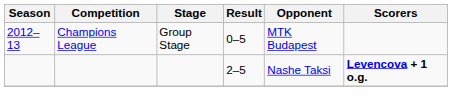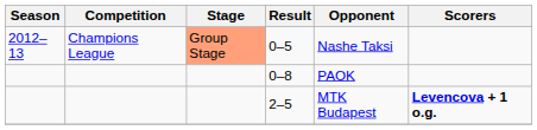0–5 | Stage: no background -> lightsalmon background
0–5 | Opponent: MTK Budapest -> Nashe Taksi
+ row: 0–8 | PAOK
2–5 | Opponent: Nashe Taksi -> MTK Budapest
